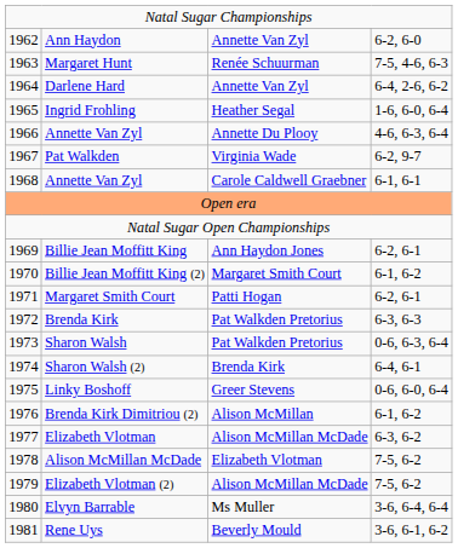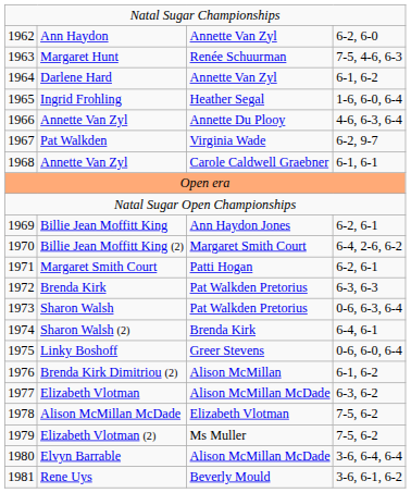Darlene Hard | column 4: 6-4, 2-6, 6-2 -> 6-1, 6-2
Billie Jean Moffitt King (2) | column 4: 6-1, 6-2 -> 6-4, 2-6, 6-2
Elizabeth Vlotman (2) | column 3: Alison McMillan McDade -> Ms Muller
Elvyn Barrable | column 3: Ms Muller -> Alison McMillan McDade
